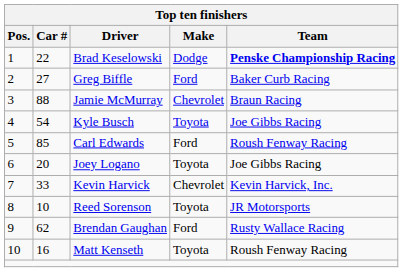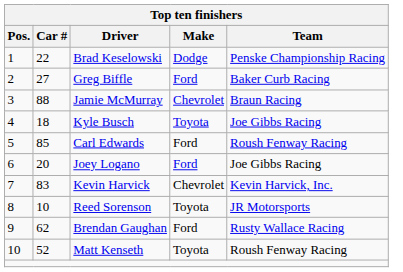Brad Keselowski | Team: bold -> normal
Kyle Busch | Car #: 54 -> 18
Joey Logano | Make: Toyota -> Ford
Kevin Harvick | Car #: 33 -> 83
Matt Kenseth | Car #: 16 -> 52
